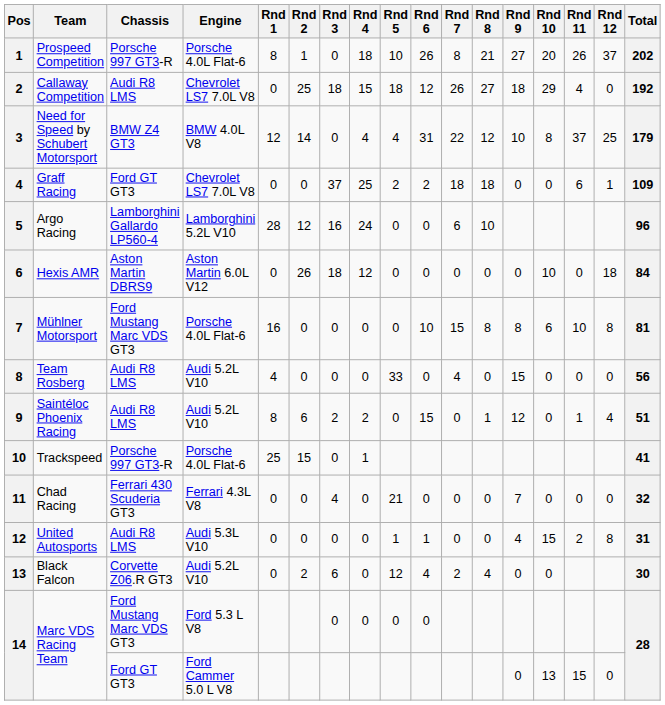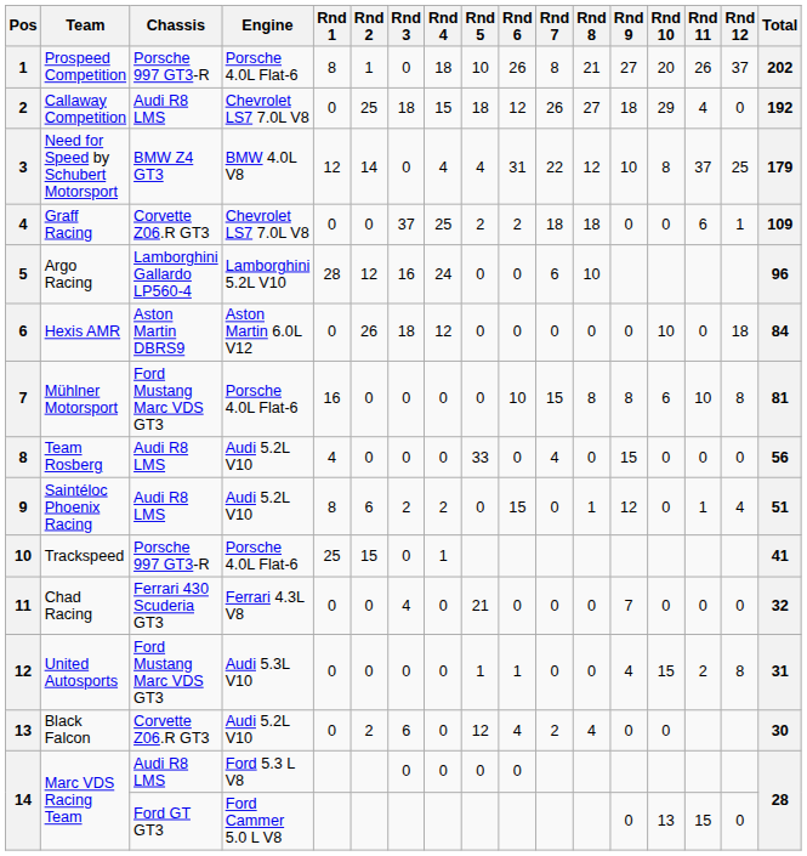Graff Racing | Chassis: Ford GT GT3 -> Corvette Z06.R GT3
United Autosports | Chassis: Audi R8 LMS -> Ford Mustang Marc VDS GT3
Marc VDS Racing Team / Ford 5.3 L V8 | Chassis: Ford Mustang Marc VDS GT3 -> Audi R8 LMS
